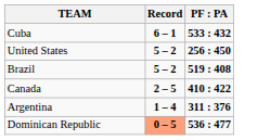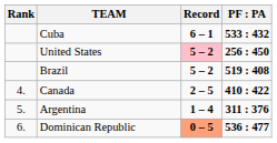+ column: Rank | 4. | 5. | 6.
United States | Record: no background -> pink background
